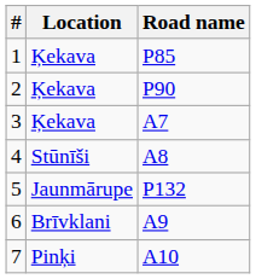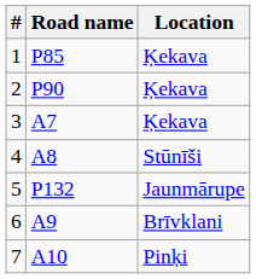columns swapped: Road name <-> Location
